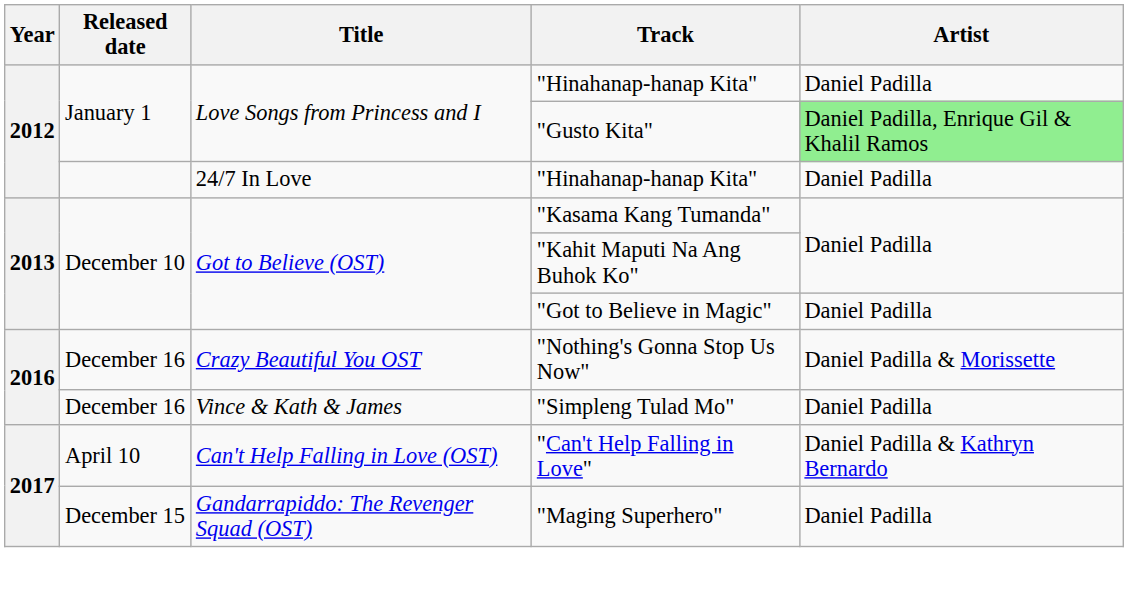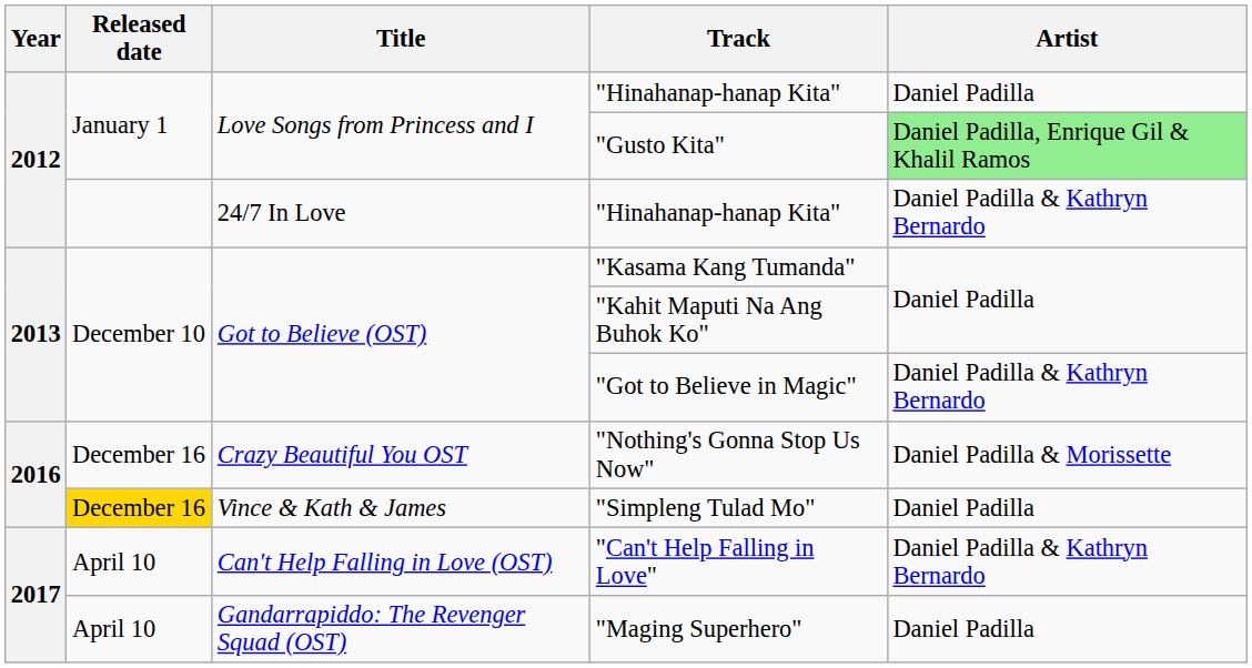24/7 In Love / "Hinahanap-hanap Kita" | Artist: Daniel Padilla -> Daniel Padilla & Kathryn Bernardo
"Got to Believe in Magic" | Artist: Daniel Padilla -> Daniel Padilla & Kathryn Bernardo
"Simpleng Tulad Mo" | Released date: no background -> gold background
"Maging Superhero" | Released date: December 15 -> April 10
